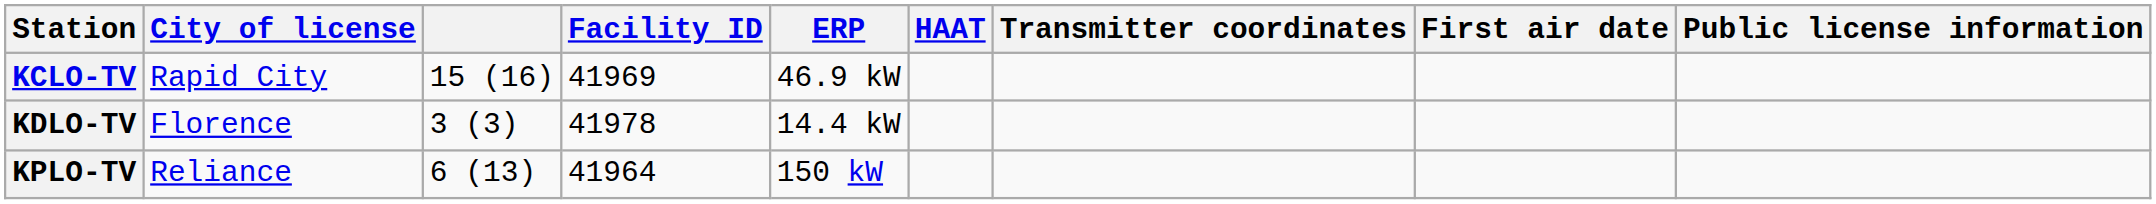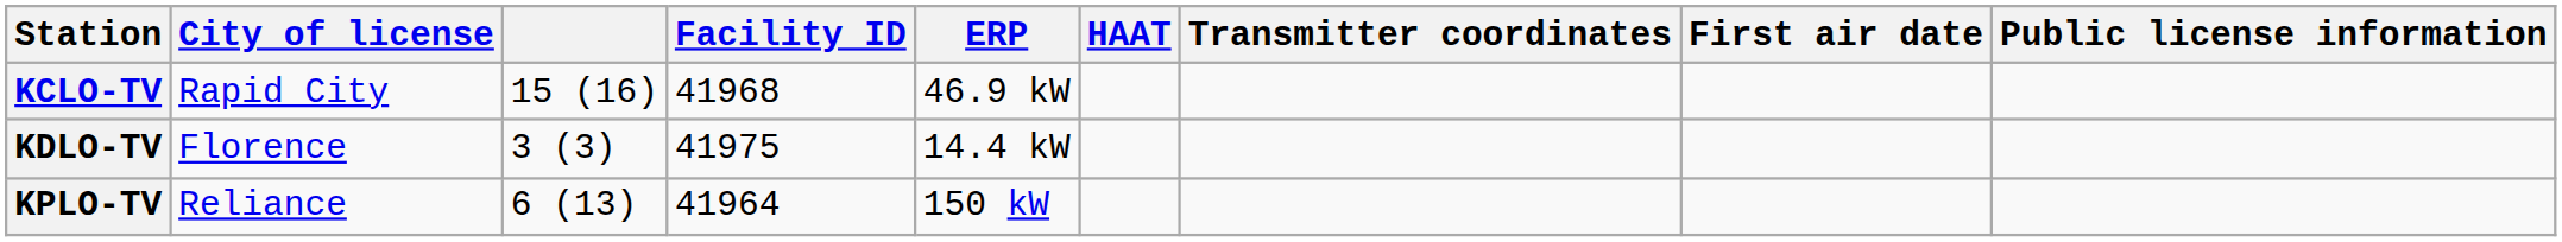KCLO-TV | Facility ID: 41969 -> 41968
KDLO-TV | Facility ID: 41978 -> 41975
